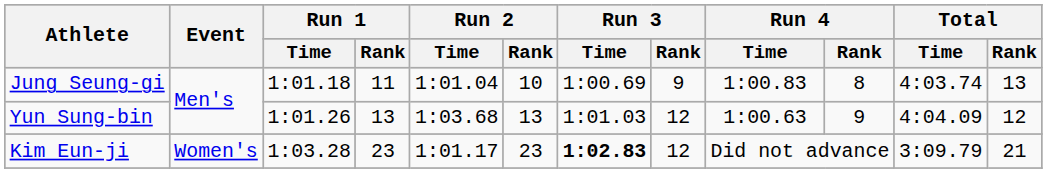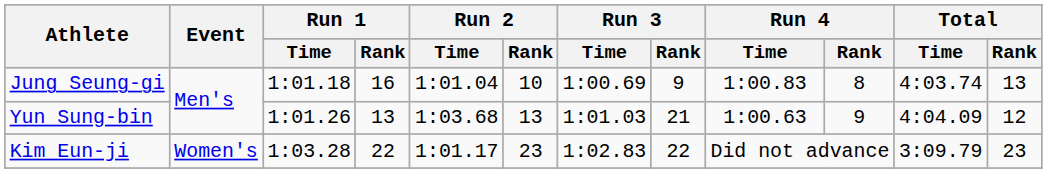Jung Seung-gi | Run 1 / Rank: 11 -> 16
Yun Sung-bin | Run 3 / Rank: 12 -> 21
Kim Eun-ji | Run 1 / Rank: 23 -> 22
Kim Eun-ji | Run 3 / Time: bold -> normal
Kim Eun-ji | Run 3 / Rank: 12 -> 22
Kim Eun-ji | Total / Rank: 21 -> 23
